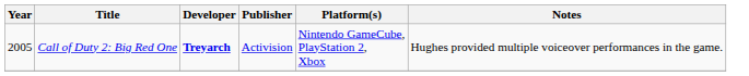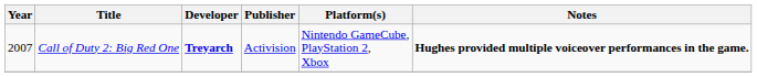Call of Duty 2: Big Red One | Year: 2005 -> 2007
Call of Duty 2: Big Red One | Notes: normal -> bold
